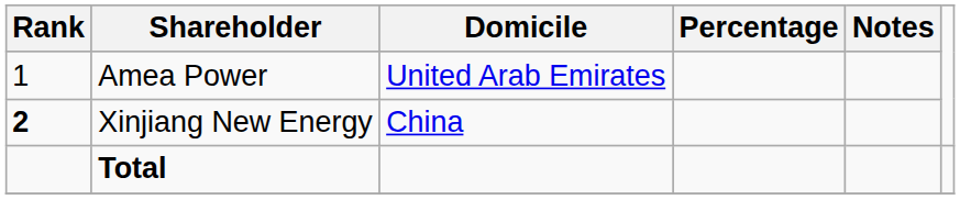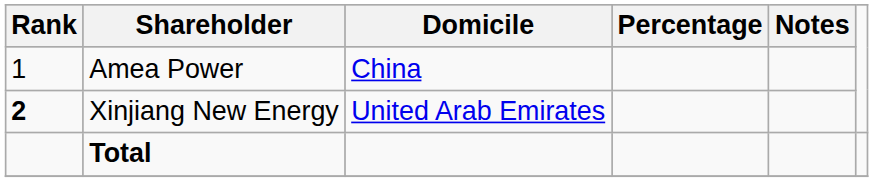Amea Power | Domicile: United Arab Emirates -> China
Xinjiang New Energy | Domicile: China -> United Arab Emirates
